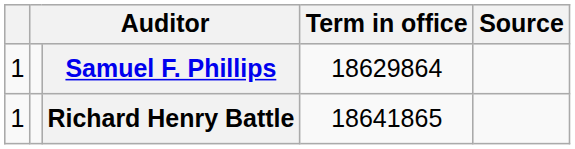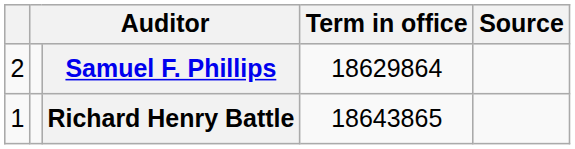Samuel F. Phillips | column 1: 1 -> 2
Richard Henry Battle | Term in office: 18641865 -> 18643865
